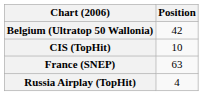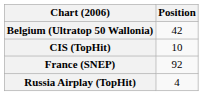France (SNEP) | Position: 63 -> 92
